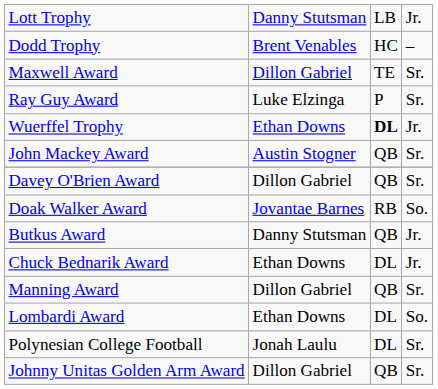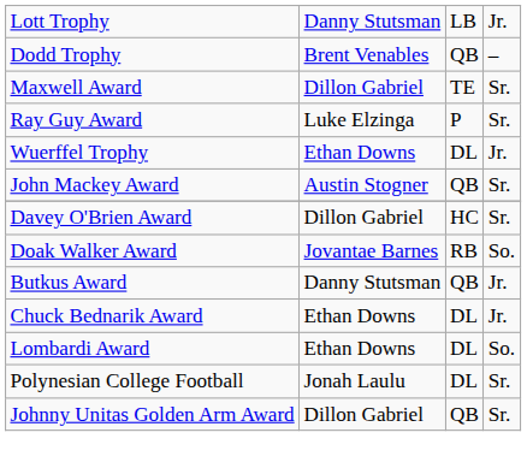Dodd Trophy | column 3: HC -> QB
Wuerffel Trophy | column 3: bold -> normal
Davey O'Brien Award | column 3: QB -> HC
- row: Manning Award | Dillon Gabriel | QB | Sr.
